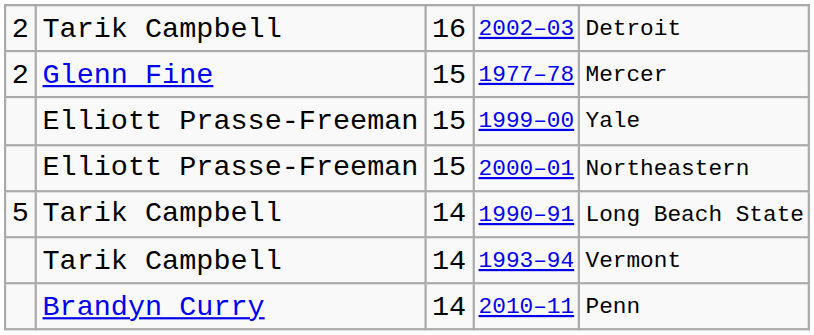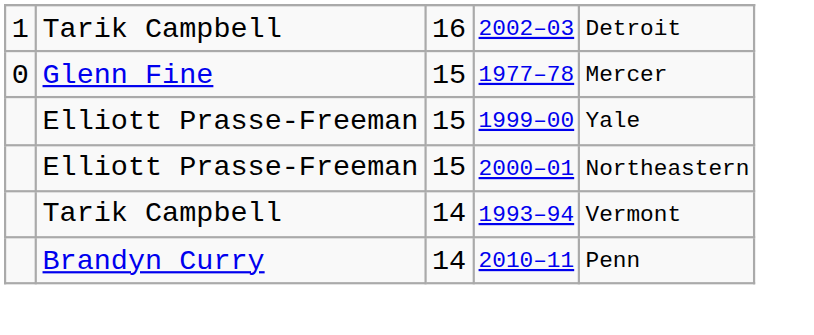2002–03 | column 1: 2 -> 1
1977–78 | column 1: 2 -> 0
- row: 5 | Tarik Campbell | 14 | 1990–91 | Long Beach State
